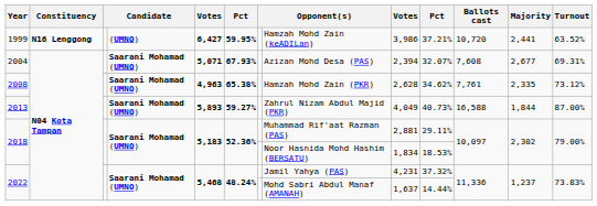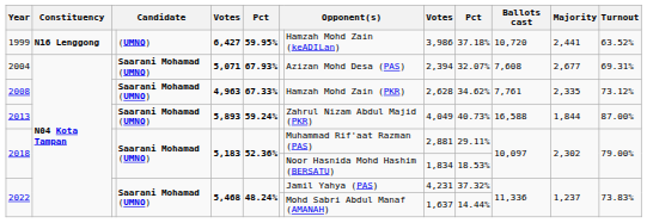1999 | column 10: 37.21% -> 37.18%
2008 | column 6: 65.38% -> 67.33%
2013 | column 6: 59.27% -> 59.24%
